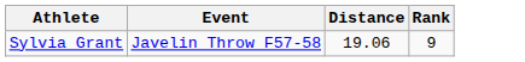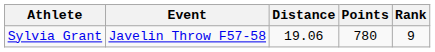+ column: Points | 780
